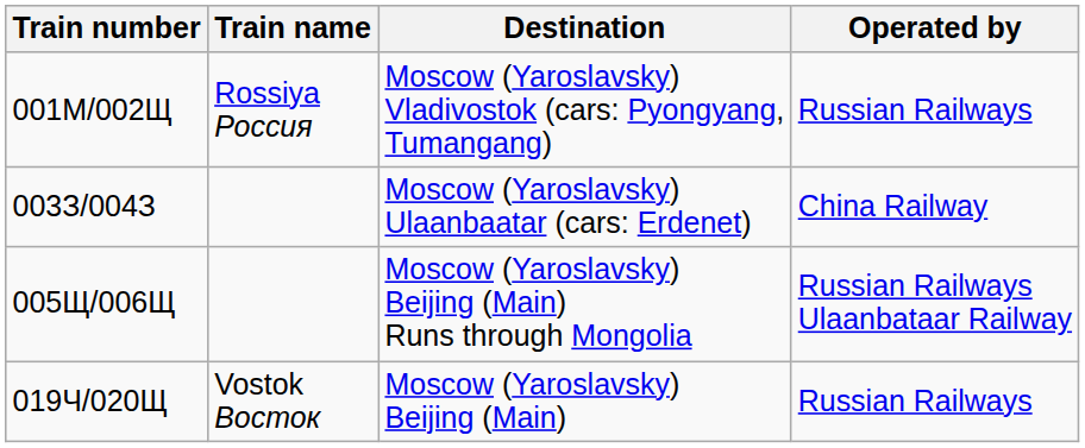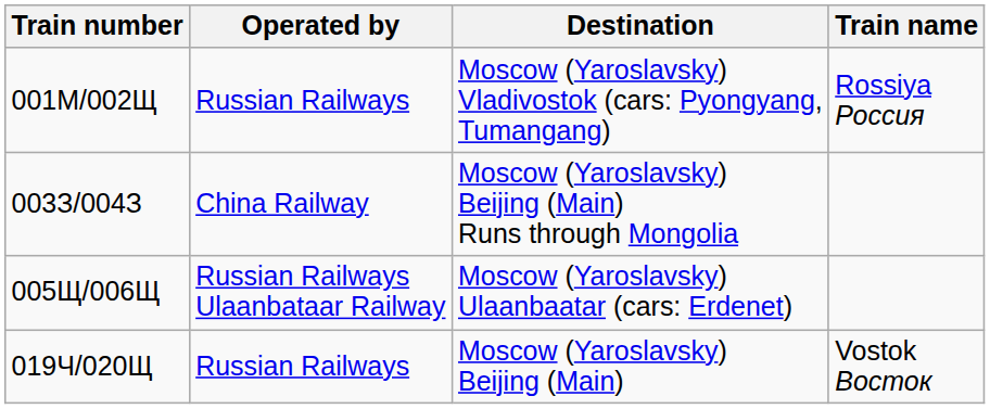columns swapped: Train name <-> Operated by
003З/004З | Destination: Moscow (Yaroslavsky) Ulaanbaatar (cars: Erdenet) -> Moscow (Yaroslavsky) Beijing (Main) Runs through Mongolia
005Щ/006Щ | Destination: Moscow (Yaroslavsky) Beijing (Main) Runs through Mongolia -> Moscow (Yaroslavsky) Ulaanbaatar (cars: Erdenet)
